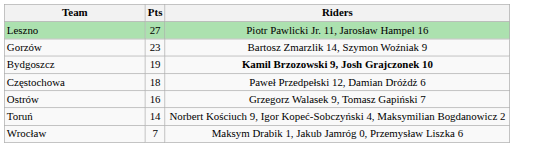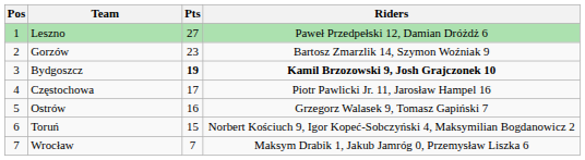+ column: Pos | 1 | 2 | 3 | 4 | 5 | 6 | 7
Leszno | Riders: Piotr Pawlicki Jr. 11, Jarosław Hampel 16 -> Paweł Przedpełski 12, Damian Dróżdż 6
Bydgoszcz | Pts: normal -> bold
Częstochowa | Pts: 18 -> 17
Częstochowa | Riders: Paweł Przedpełski 12, Damian Dróżdż 6 -> Piotr Pawlicki Jr. 11, Jarosław Hampel 16
Toruń | Pts: 14 -> 15
